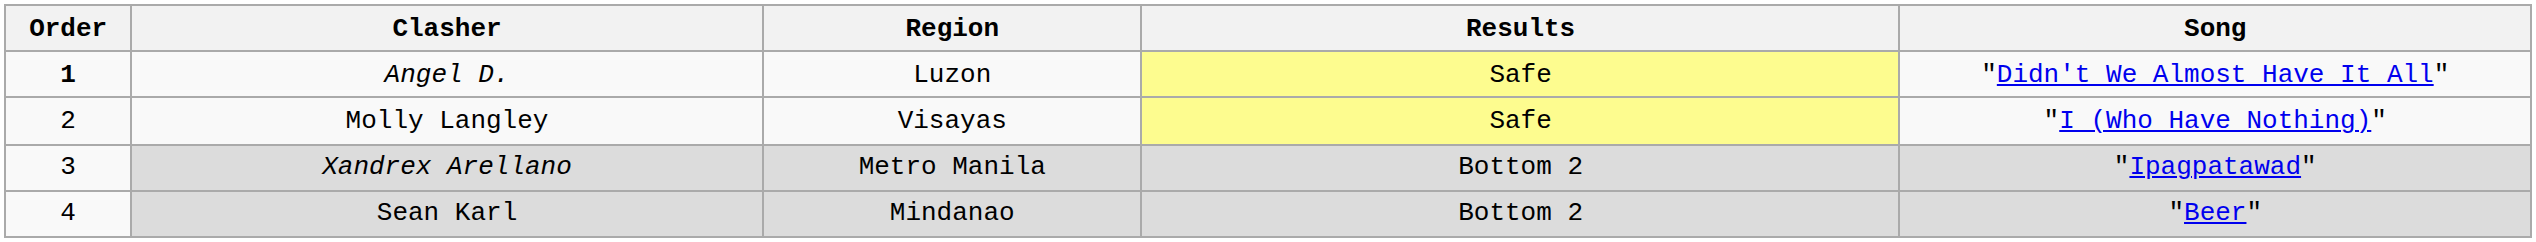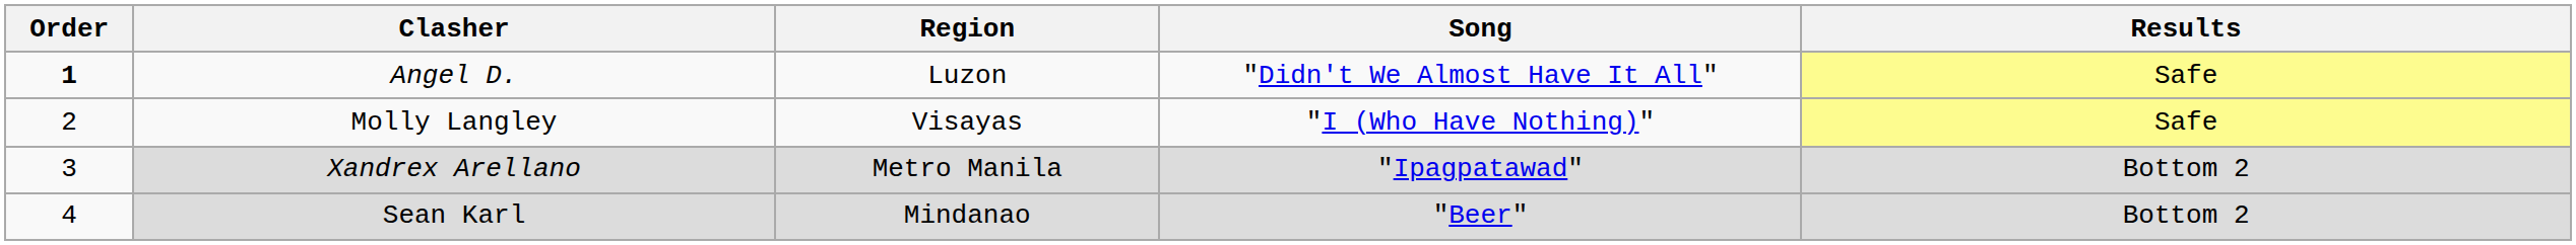columns swapped: Song <-> Results
